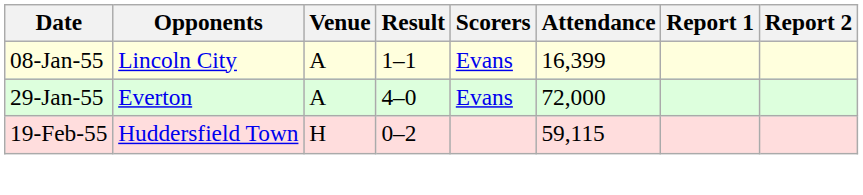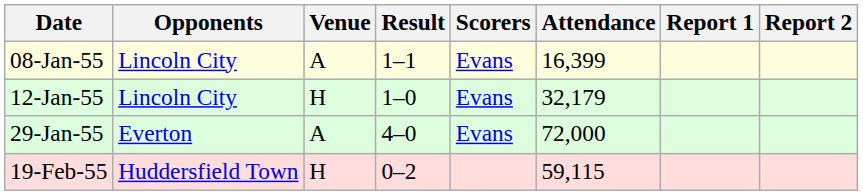+ row: 12-Jan-55 | Lincoln City | H | 1–0 | Evans | 32,179
